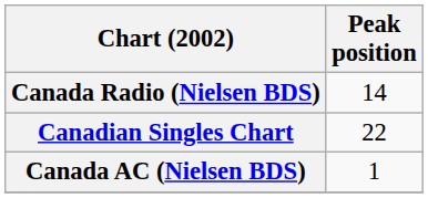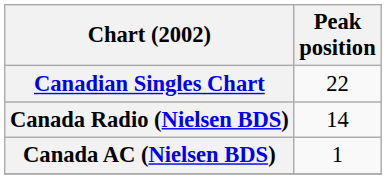rows swapped: Canadian Singles Chart <-> Canada Radio (Nielsen BDS)
